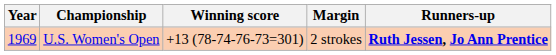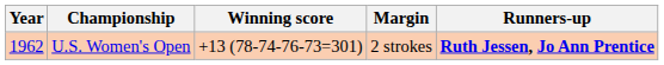U.S. Women's Open | Year: 1969 -> 1962
